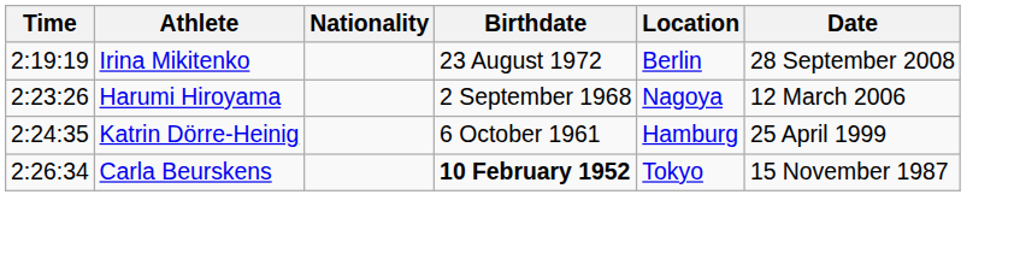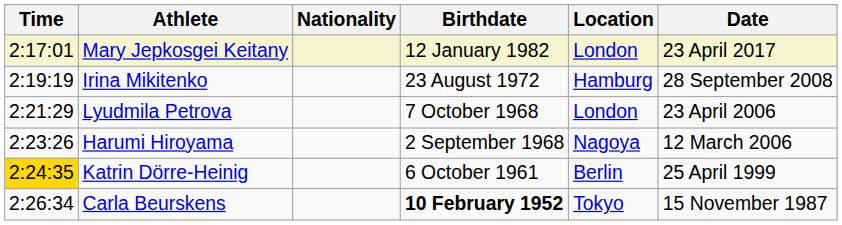+ row: 2:17:01 | Mary Jepkosgei Keitany | 12 January 1982 | London | 23 April 2017
Irina Mikitenko | Location: Berlin -> Hamburg
+ row: 2:21:29 | Lyudmila Petrova | 7 October 1968 | London | 23 April 2006
Katrin Dörre-Heinig | Time: no background -> gold background
Katrin Dörre-Heinig | Location: Hamburg -> Berlin
